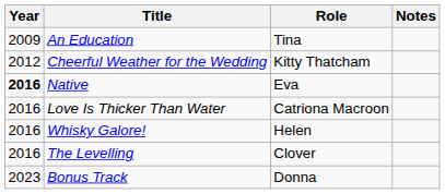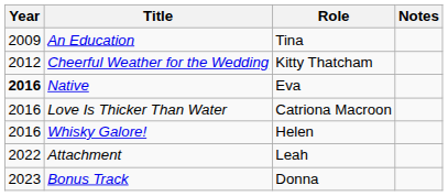- row: 2016 | The Levelling | Clover
+ row: 2022 | Attachment | Leah
